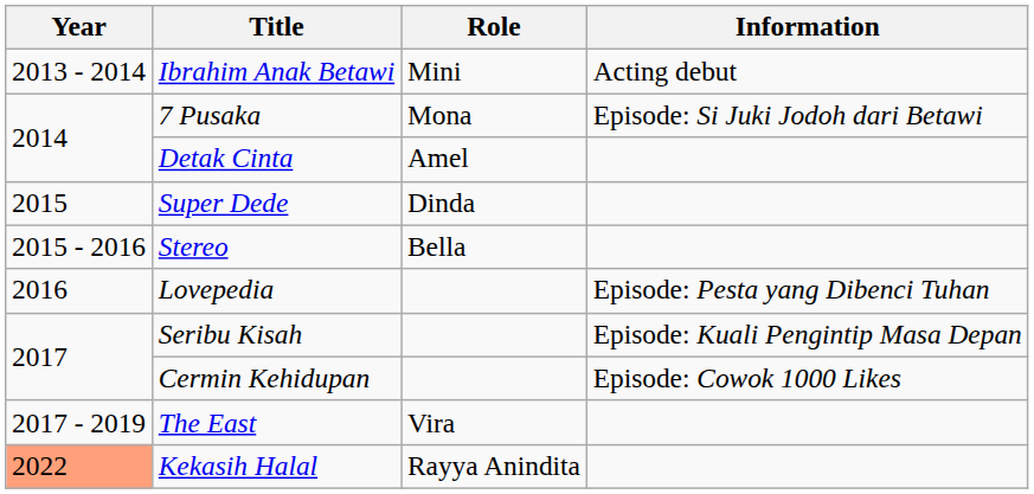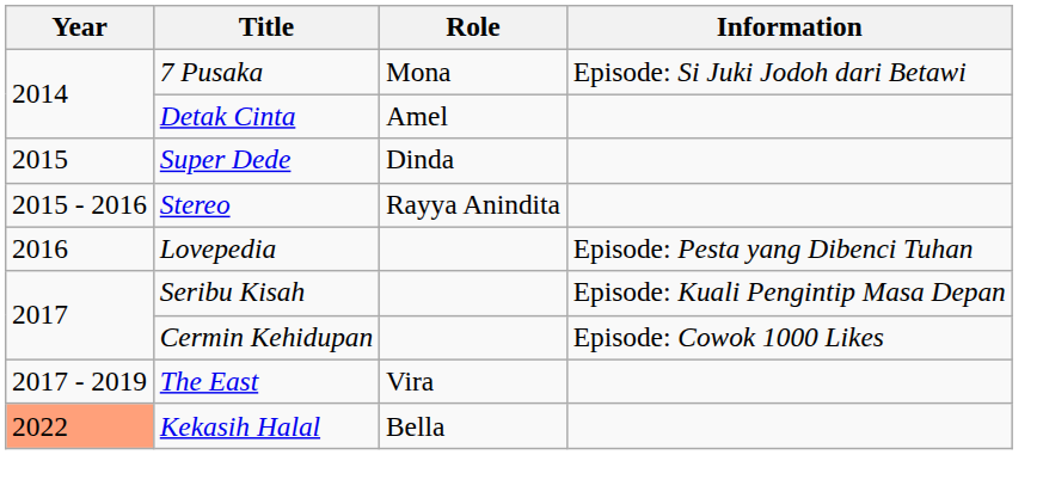- row: 2013 - 2014 | Ibrahim Anak Betawi | Mini | Acting debut
Stereo | Role: Bella -> Rayya Anindita
Kekasih Halal | Role: Rayya Anindita -> Bella
